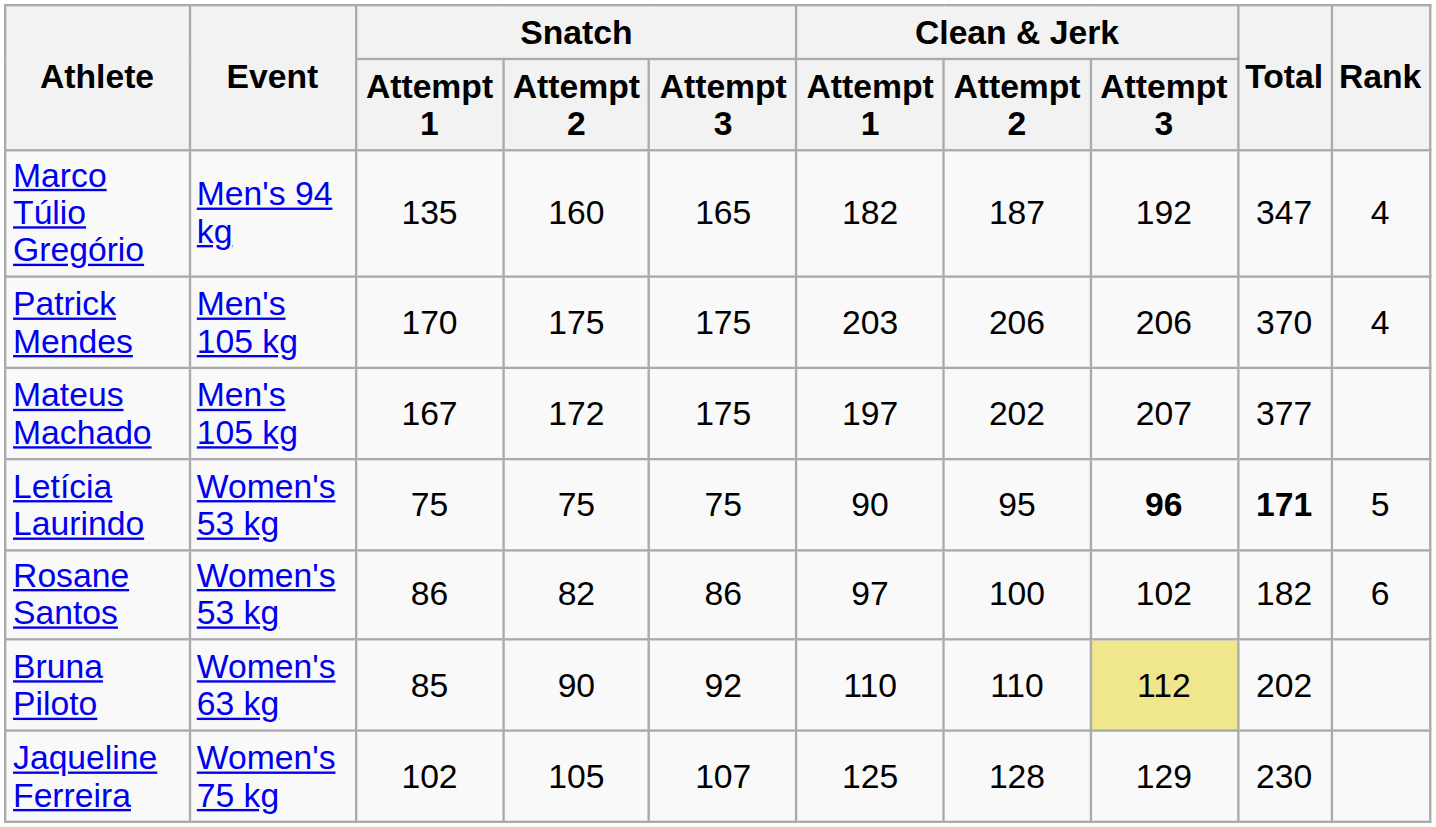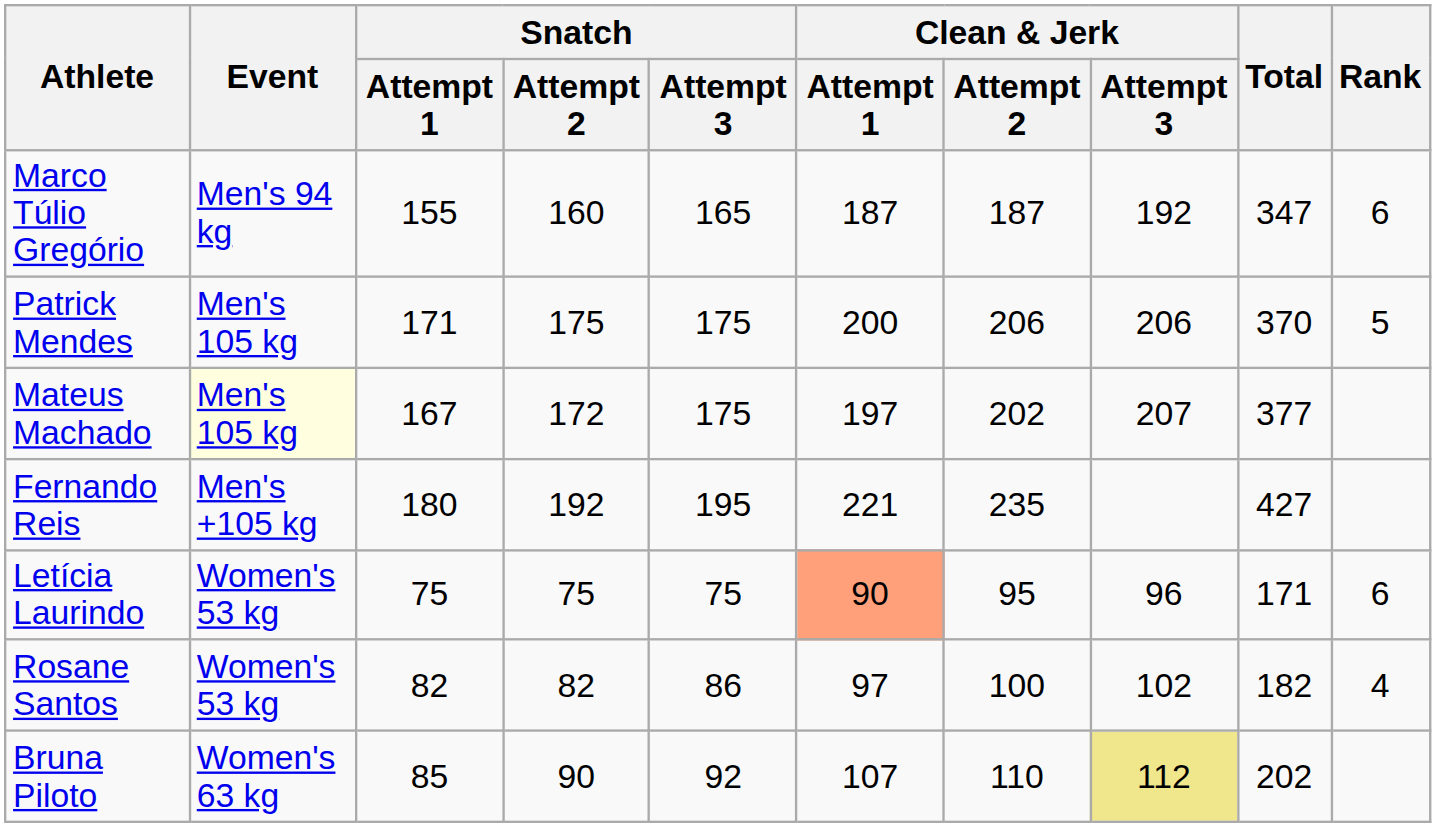Marco Túlio Gregório | Snatch / Attempt 1: 135 -> 155
Marco Túlio Gregório | Clean & Jerk / Attempt 1: 182 -> 187
Marco Túlio Gregório | Rank: 4 -> 6
Patrick Mendes | Snatch / Attempt 1: 170 -> 171
Patrick Mendes | Clean & Jerk / Attempt 1: 203 -> 200
Patrick Mendes | Rank: 4 -> 5
Mateus Machado | Event: no background -> lightyellow background
+ row: Fernando Reis | Men's +105 kg | 180 | 192 | 195 | 221 | 235 | 427
Letícia Laurindo | Clean & Jerk / Attempt 1: no background -> lightsalmon background
Letícia Laurindo | Clean & Jerk / Attempt 3: bold -> normal
Letícia Laurindo | Total: bold -> normal
Letícia Laurindo | Rank: 5 -> 6
Rosane Santos | Snatch / Attempt 1: 86 -> 82
Rosane Santos | Rank: 6 -> 4
Bruna Piloto | Clean & Jerk / Attempt 1: 110 -> 107
- row: Jaqueline Ferreira | Women's 75 kg | 102 | 105 | 107 | 125 | 128 | 129 | 230
